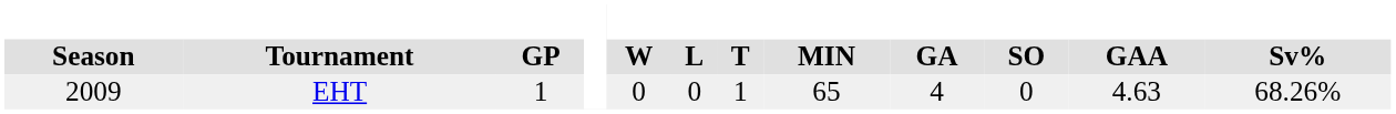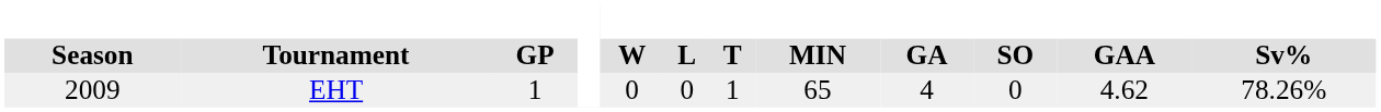EHT | GAA: 4.63 -> 4.62
EHT | Sv%: 68.26% -> 78.26%
